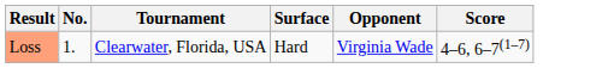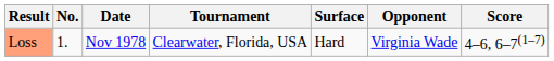+ column: Date | Nov 1978
